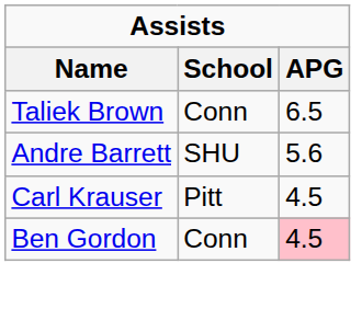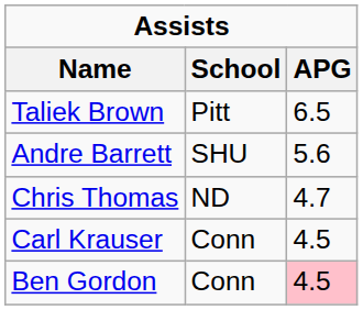Taliek Brown | School: Conn -> Pitt
+ row: Chris Thomas | ND | 4.7
Carl Krauser | School: Pitt -> Conn
